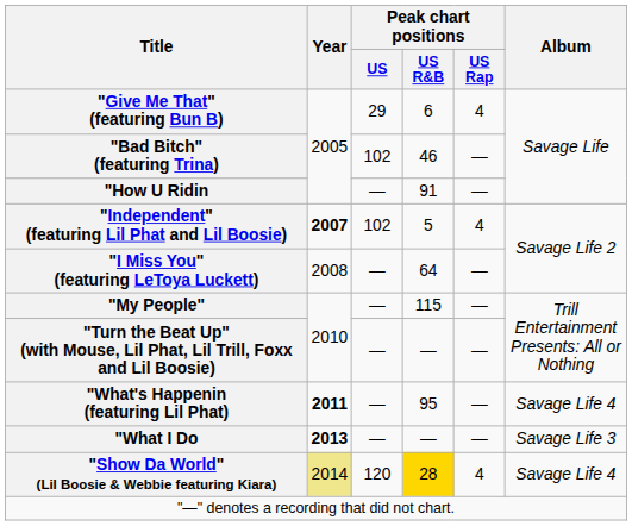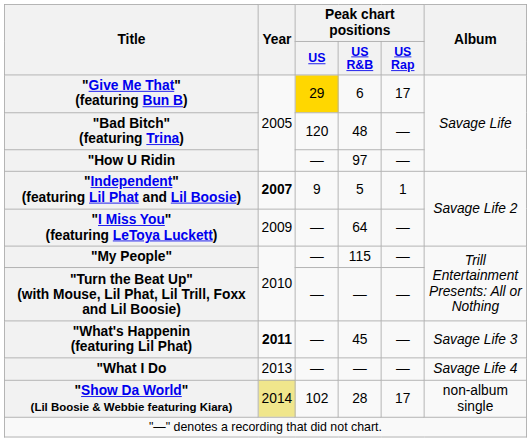"Give Me That" (featuring Bun B) | Peak chart positions / US: no background -> gold background
"Give Me That" (featuring Bun B) | Peak chart positions / US Rap: 4 -> 17
"Bad Bitch" (featuring Trina) | Peak chart positions / US: 102 -> 120
"Bad Bitch" (featuring Trina) | Peak chart positions / US R&B: 46 -> 48
"How U Ridin | Peak chart positions / US R&B: 91 -> 97
"Independent" (featuring Lil Phat and Lil Boosie) | Peak chart positions / US: 102 -> 9
"Independent" (featuring Lil Phat and Lil Boosie) | Peak chart positions / US Rap: 4 -> 1
"I Miss You" (featuring LeToya Luckett) | Year: 2008 -> 2009
"What's Happenin (featuring Lil Phat) | Peak chart positions / US R&B: 95 -> 45
"What's Happenin (featuring Lil Phat) | Album: Savage Life 4 -> Savage Life 3
"What I Do | Year: bold -> normal
"What I Do | Album: Savage Life 3 -> Savage Life 4
"Show Da World" (Lil Boosie & Webbie featuring Kiara) | Peak chart positions / US: 120 -> 102
"Show Da World" (Lil Boosie & Webbie featuring Kiara) | Peak chart positions / US R&B: gold background -> no background
"Show Da World" (Lil Boosie & Webbie featuring Kiara) | Peak chart positions / US Rap: 4 -> 17
"Show Da World" (Lil Boosie & Webbie featuring Kiara) | Album: Savage Life 4 -> non-album single
